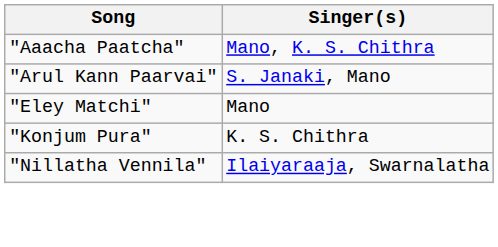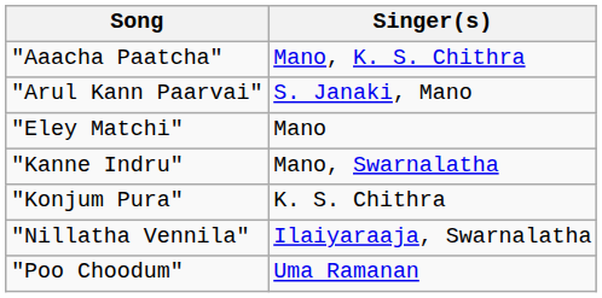+ row: "Kanne Indru" | Mano, Swarnalatha
+ row: "Poo Choodum" | Uma Ramanan
